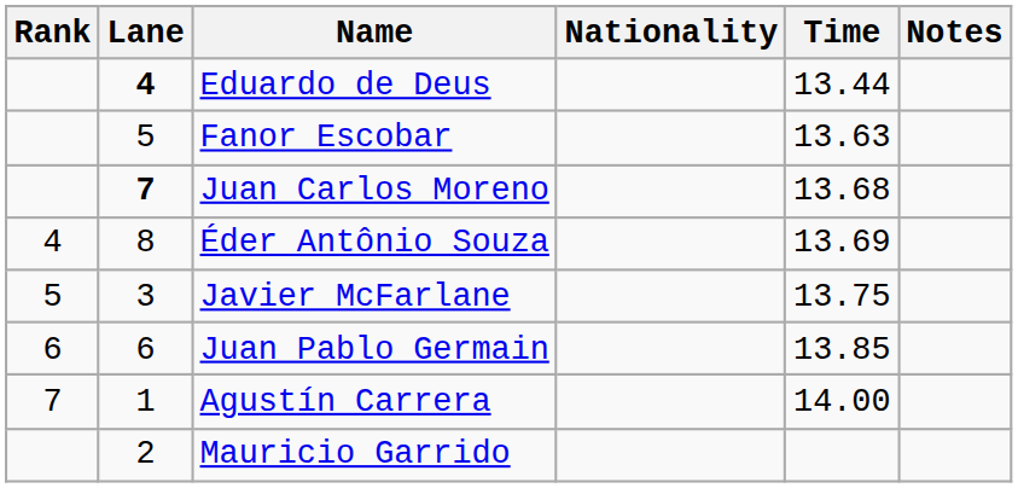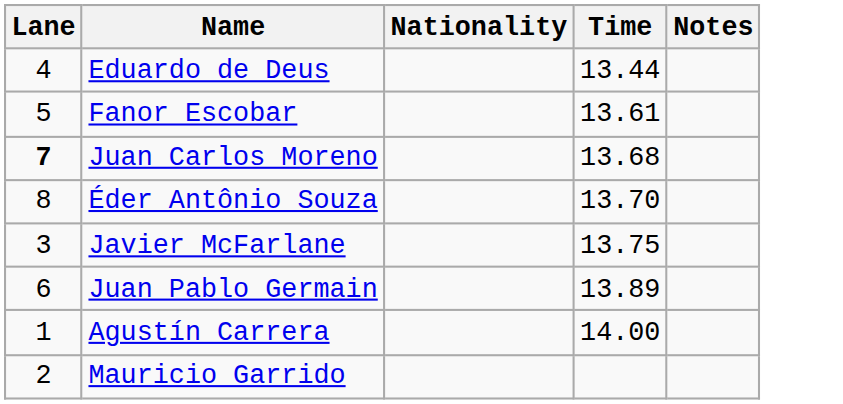- column: Rank | 4 | 5 | 6 | 7
Eduardo de Deus | Lane: bold -> normal
Fanor Escobar | Time: 13.63 -> 13.61
Éder Antônio Souza | Time: 13.69 -> 13.70
Juan Pablo Germain | Time: 13.85 -> 13.89
